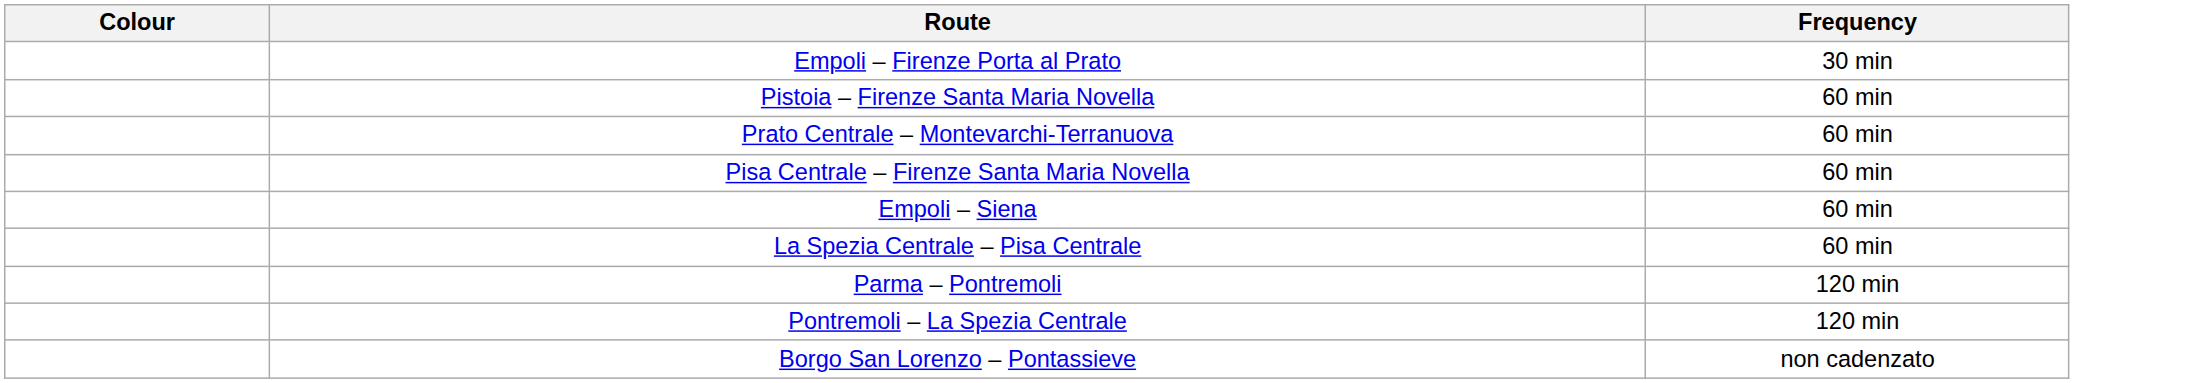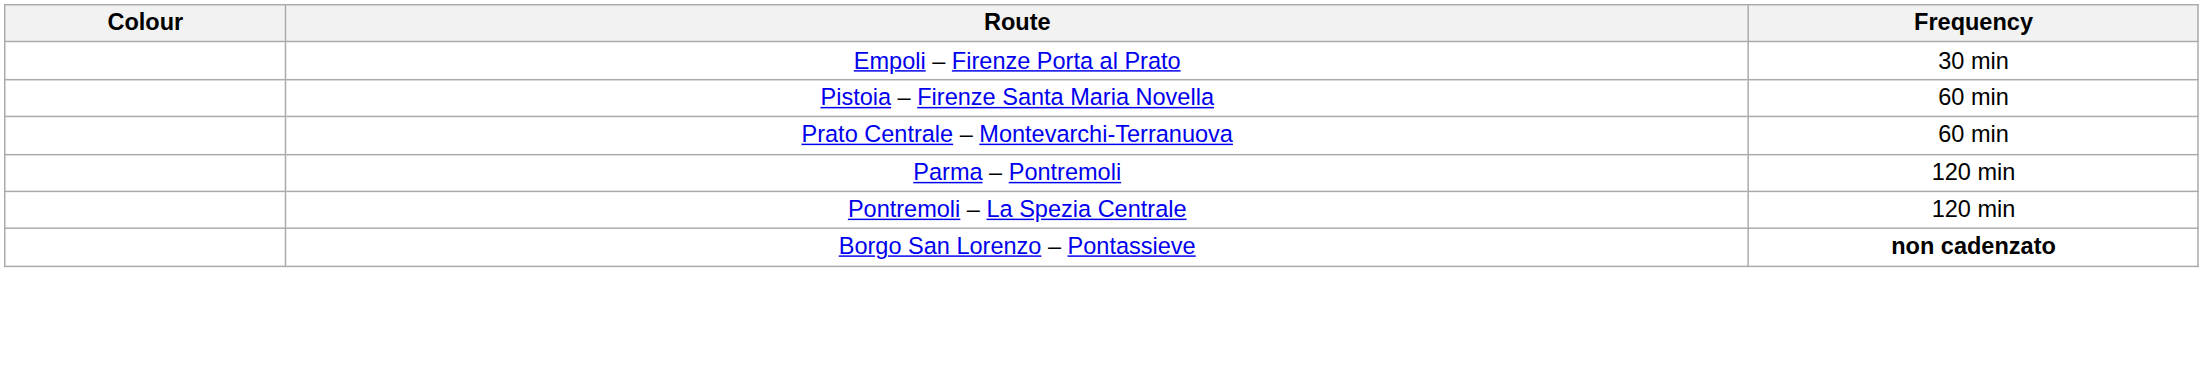- row: Pisa Centrale – Firenze Santa Maria Novella | 60 min
- row: Empoli – Siena | 60 min
- row: La Spezia Centrale – Pisa Centrale | 60 min
Borgo San Lorenzo – Pontassieve | Frequency: normal -> bold
